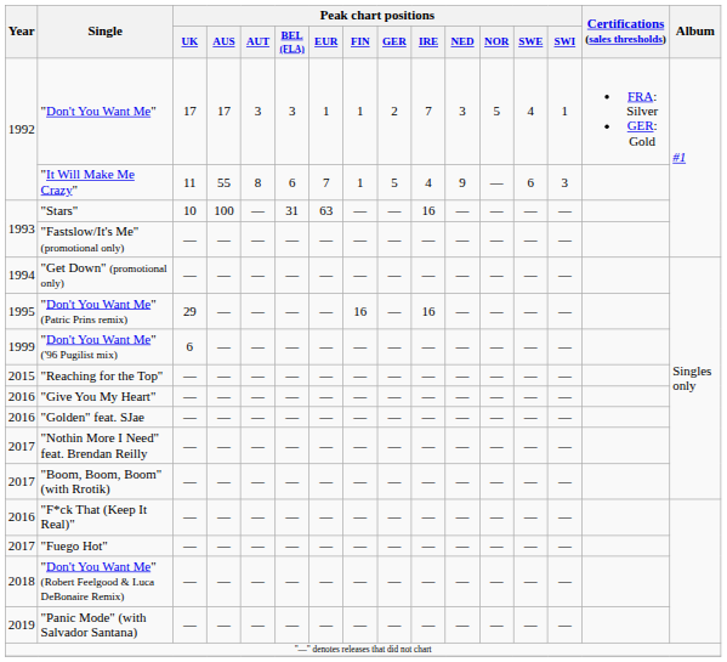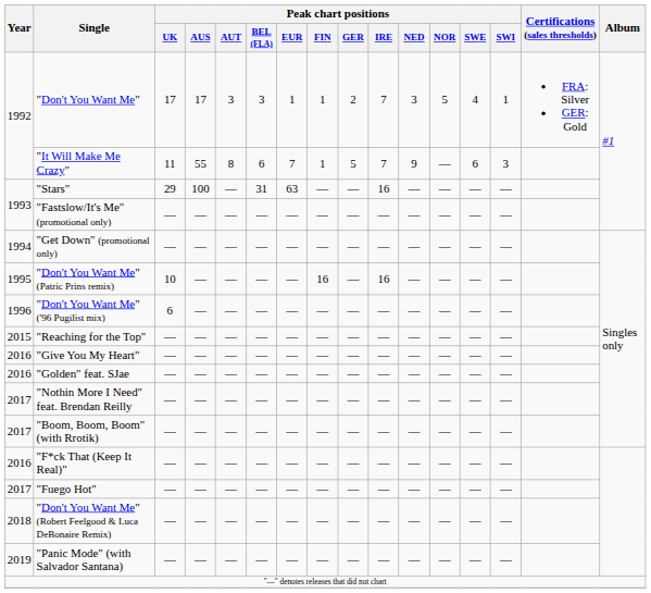"It Will Make Me Crazy" | Peak chart positions / IRE: 4 -> 7
"Stars" | Peak chart positions / UK: 10 -> 29
"Don't You Want Me" (Patric Prins remix) | Peak chart positions / UK: 29 -> 10
"Don't You Want Me" ('96 Pugilist mix) | Year: 1999 -> 1996
